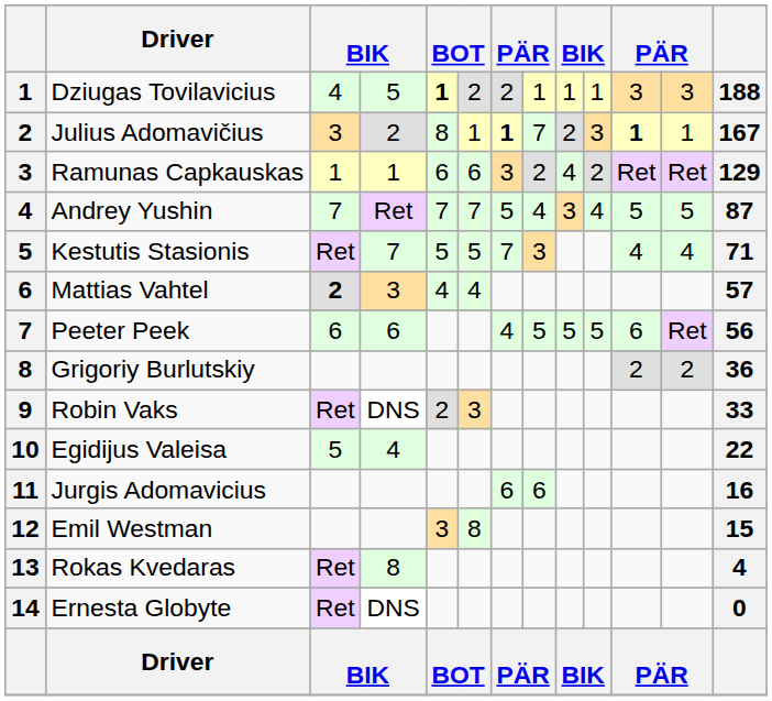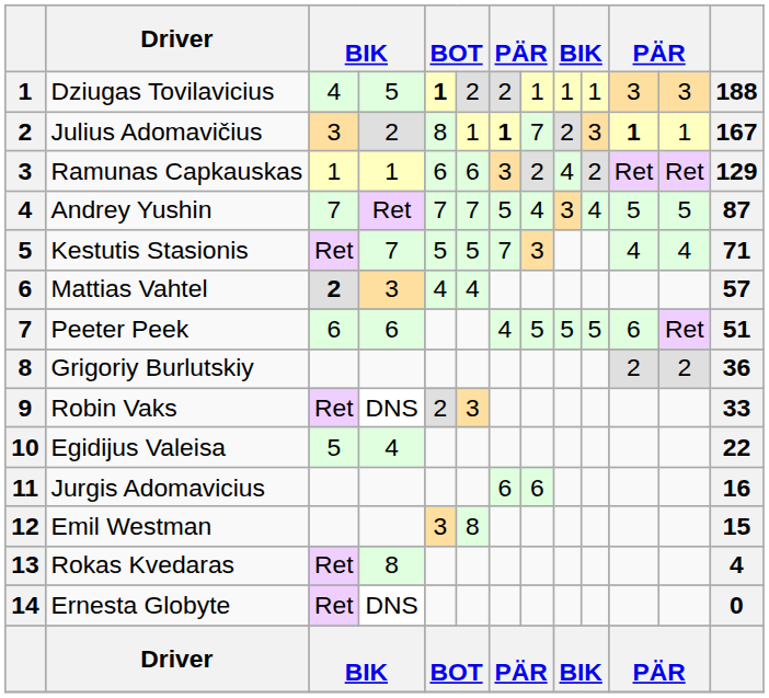Peeter Peek | column 13: 56 -> 51
